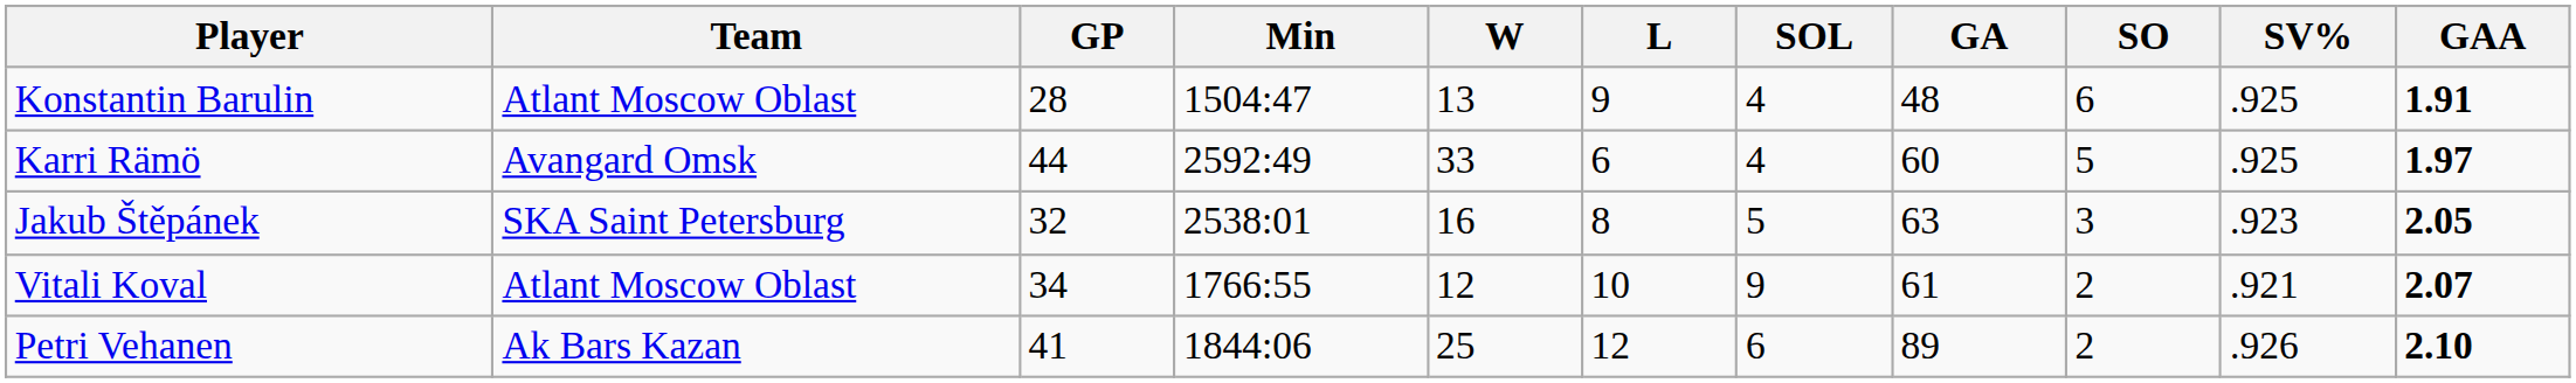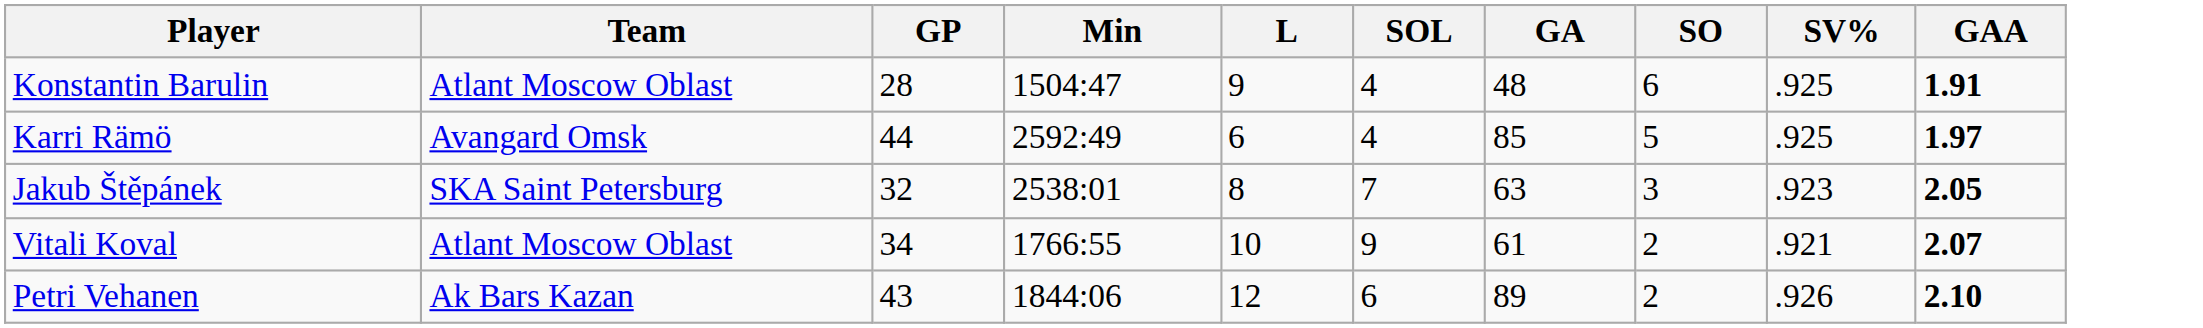- column: W | 13 | 33 | 16 | 12 | 25
Karri Rämö | GA: 60 -> 85
Jakub Štěpánek | SOL: 5 -> 7
Petri Vehanen | GP: 41 -> 43
